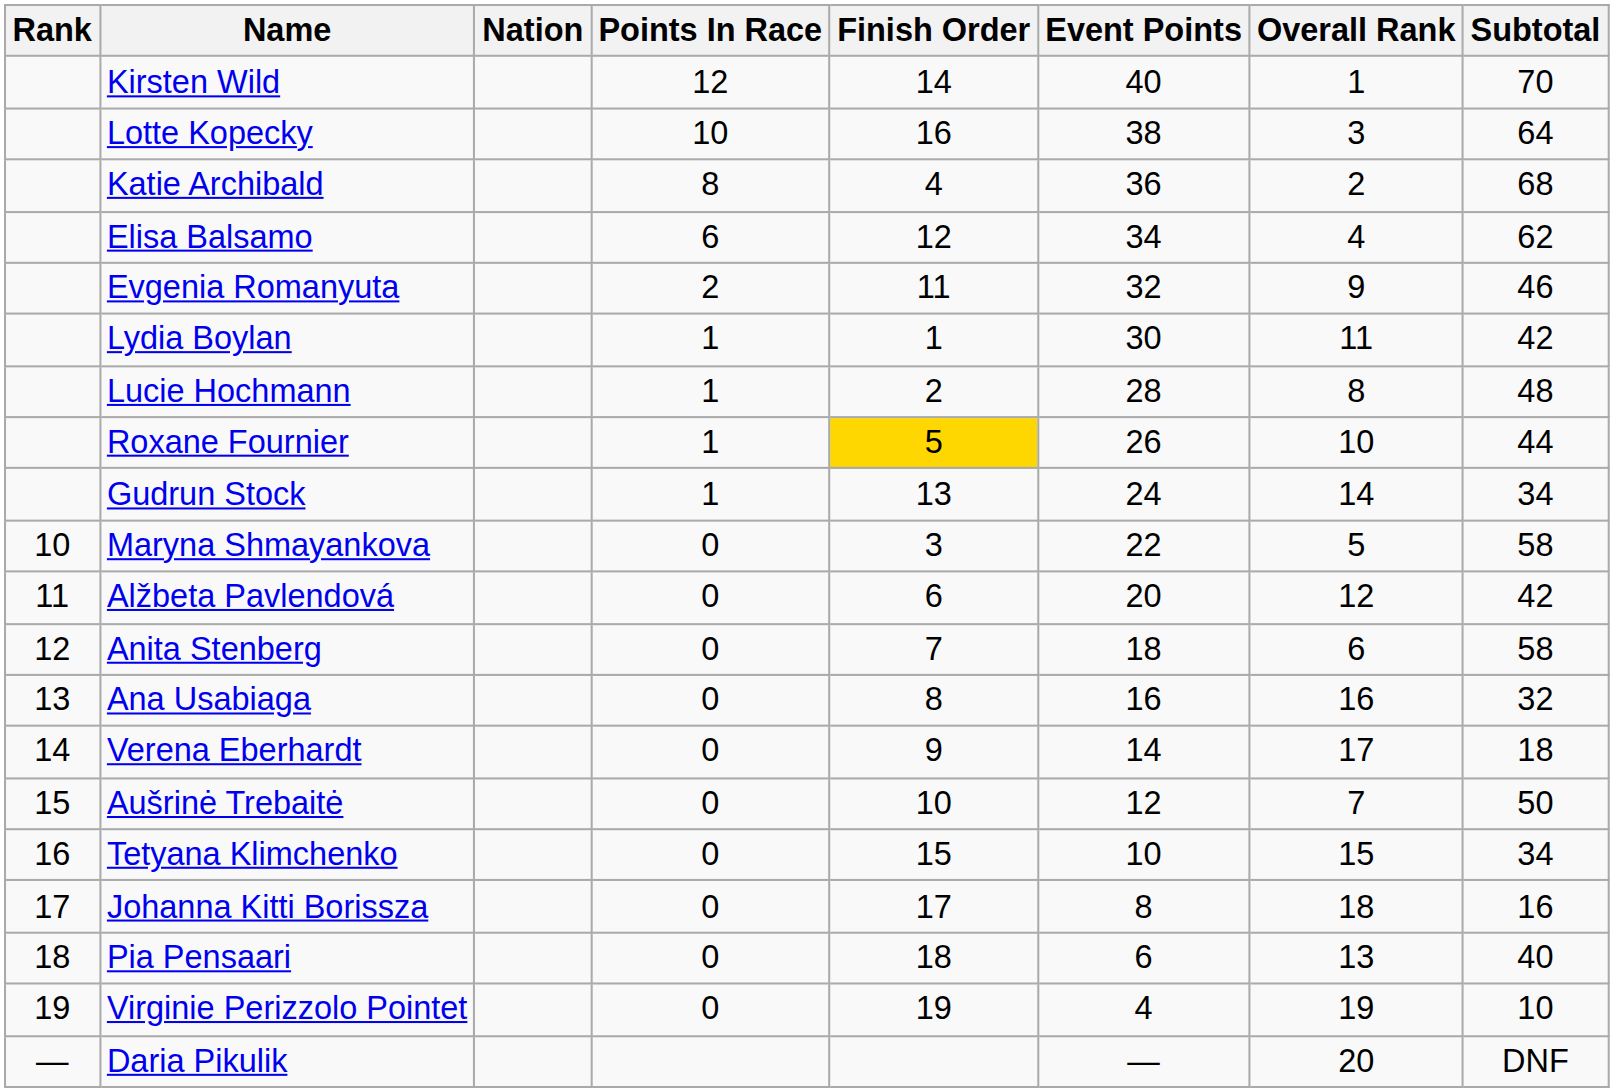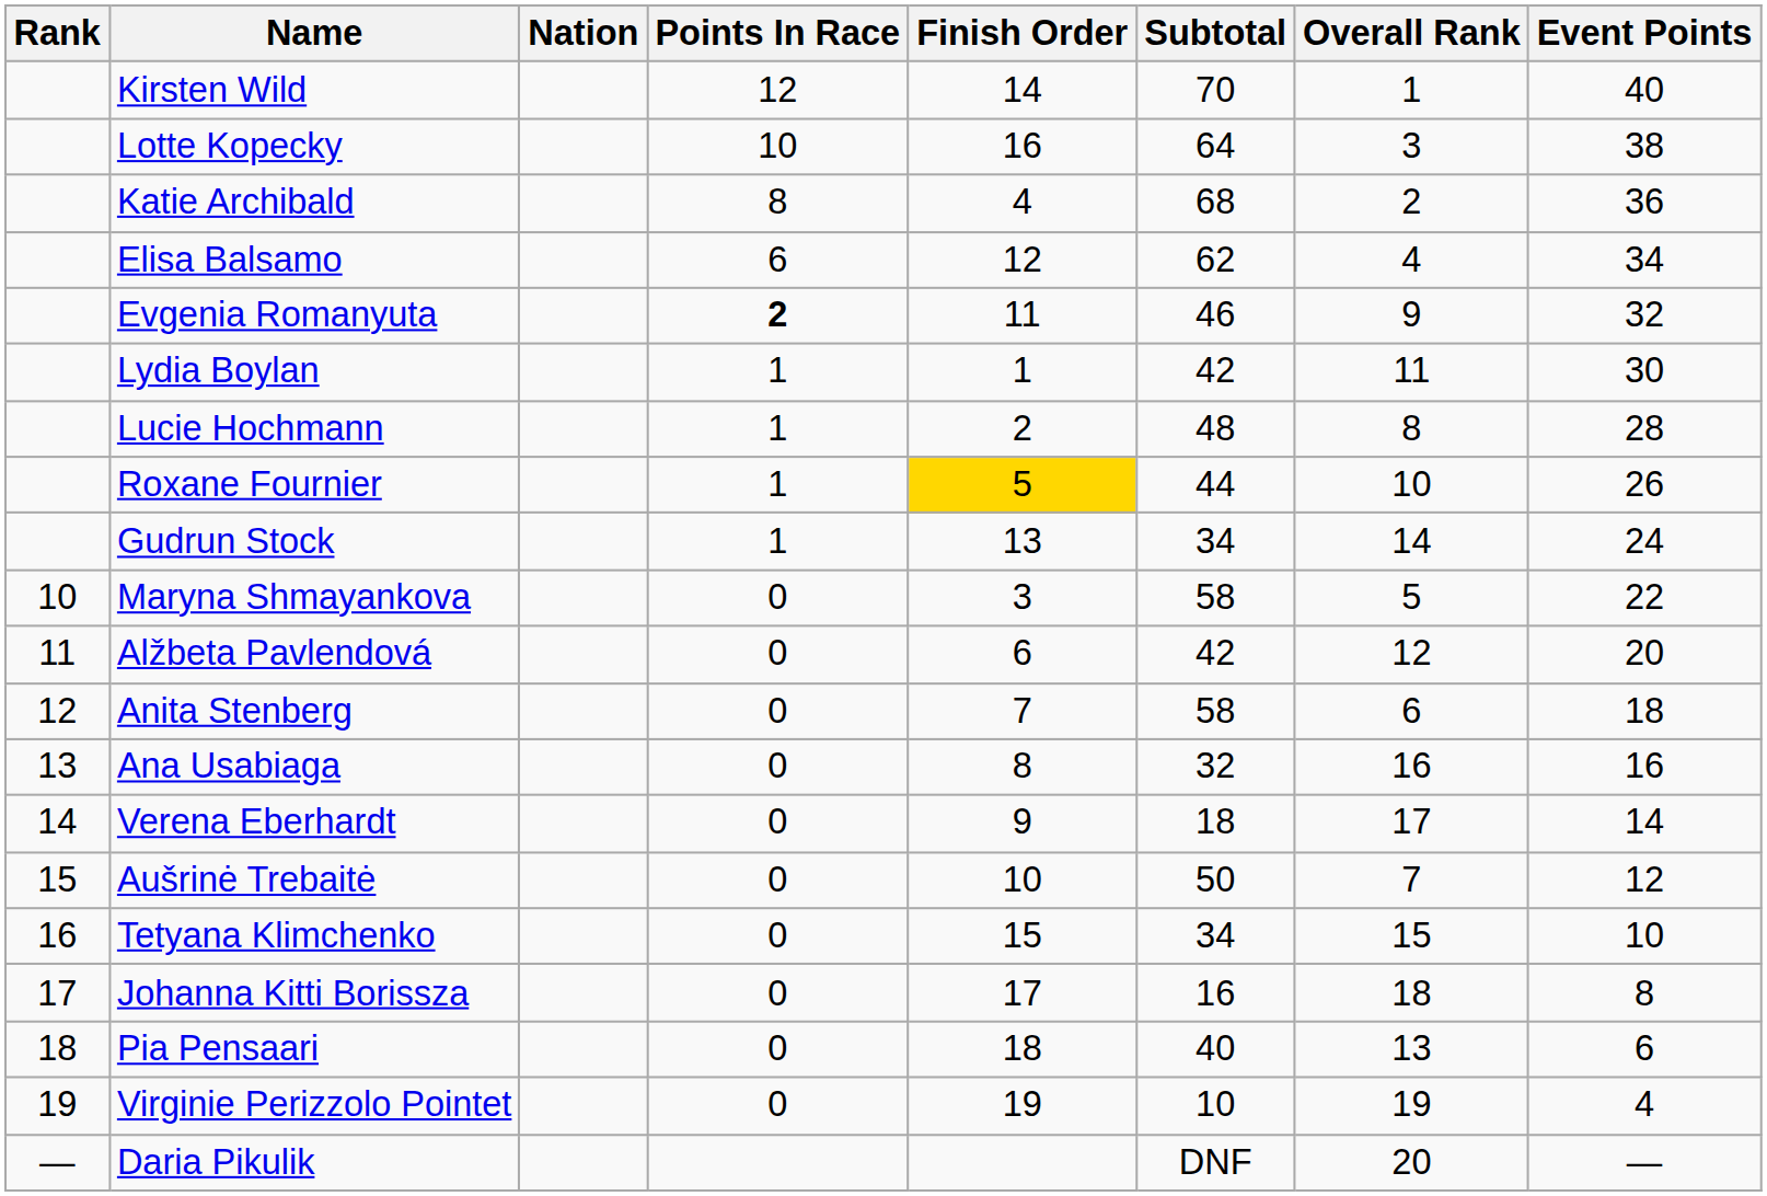columns swapped: Event Points <-> Subtotal
Evgenia Romanyuta | Points In Race: normal -> bold
